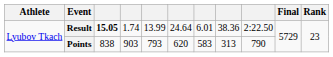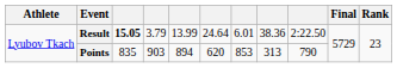Result | column 4: 1.74 -> 3.79
Points | column 3: 838 -> 835
Points | column 5: 793 -> 894
Points | column 7: 583 -> 853
